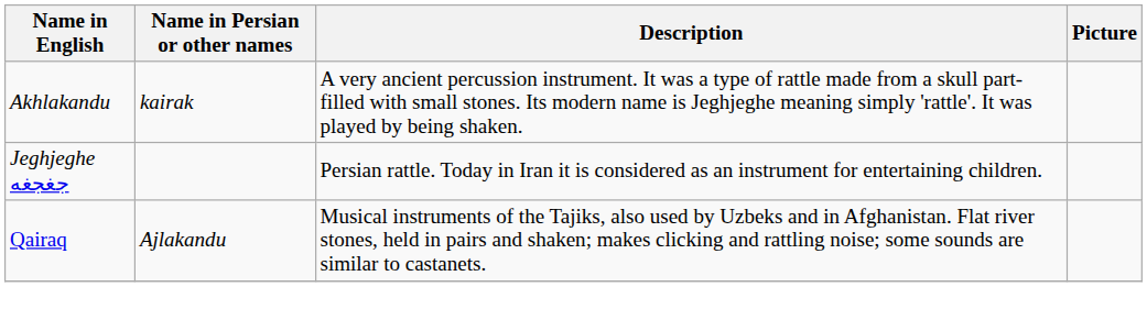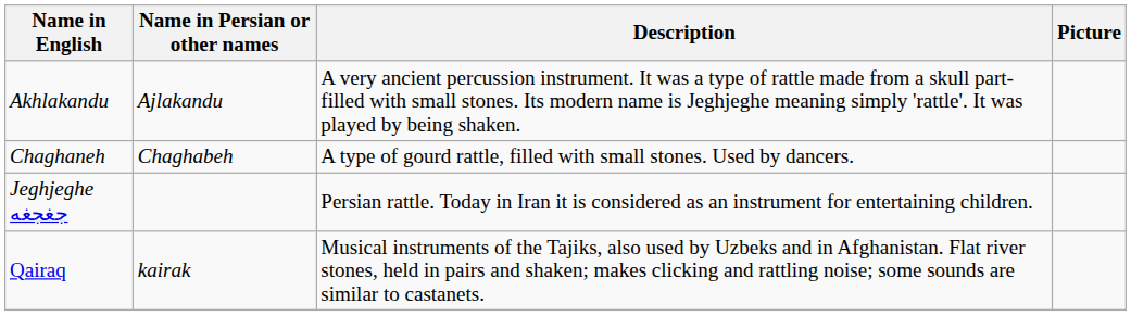Akhlakandu | Name in Persian or other names: kairak -> Ajlakandu
+ row: Chaghaneh | Chaghabeh | A type of gourd rattle, filled with small stones. Used by dancers.
Qairaq | Name in Persian or other names: Ajlakandu -> kairak
